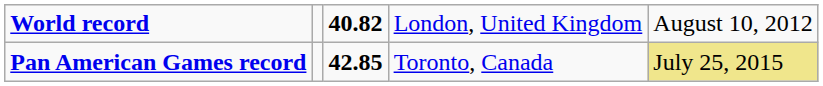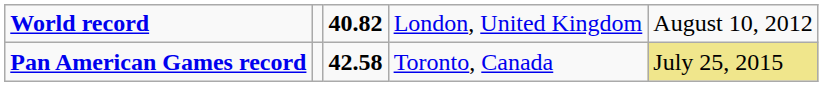Pan American Games record | column 3: 42.85 -> 42.58
